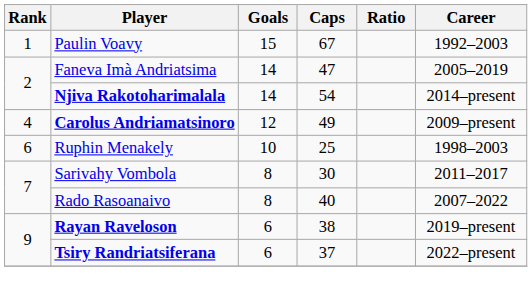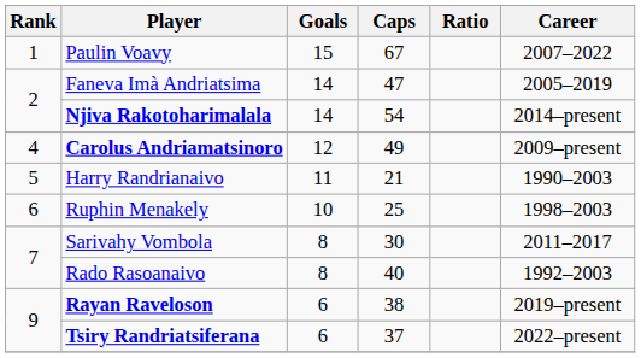Paulin Voavy | Career: 1992–2003 -> 2007–2022
+ row: 5 | Harry Randrianaivo | 11 | 21 | 1990–2003
Rado Rasoanaivo | Career: 2007–2022 -> 1992–2003
